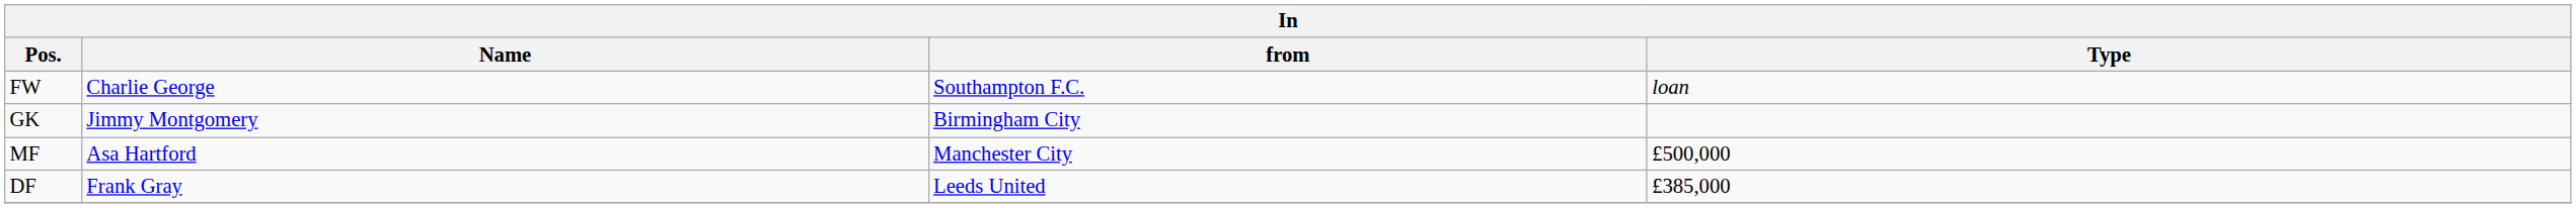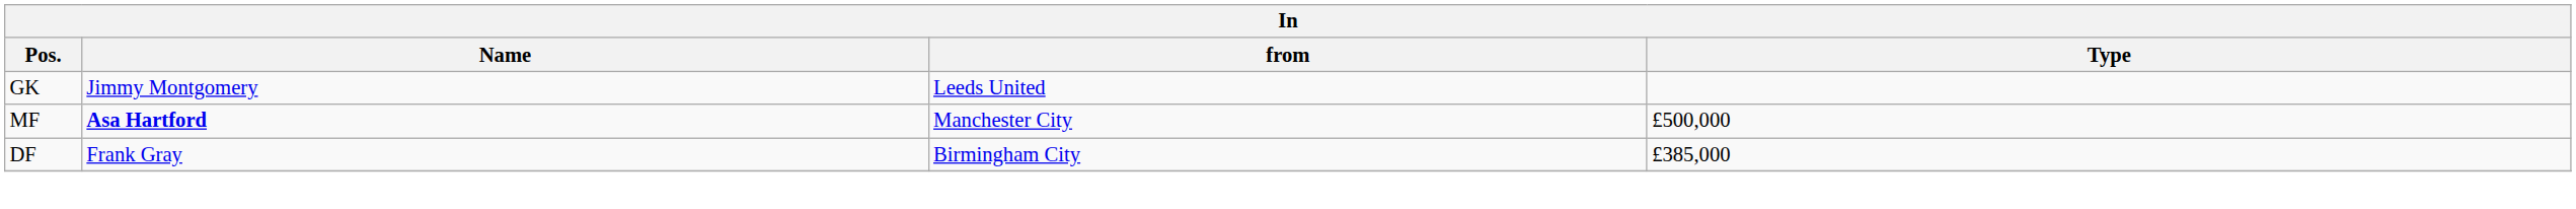- row: FW | Charlie George | Southampton F.C. | loan
GK | from: Birmingham City -> Leeds United
MF | Name: normal -> bold
DF | from: Leeds United -> Birmingham City
